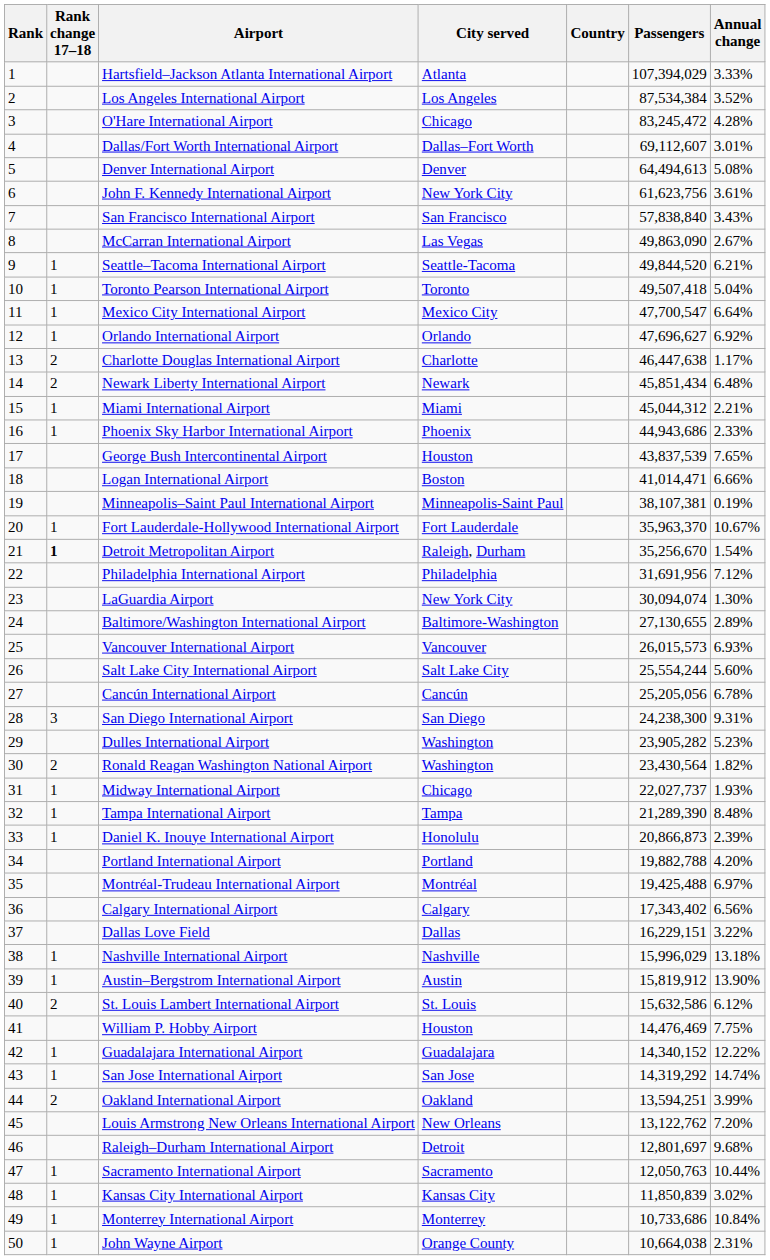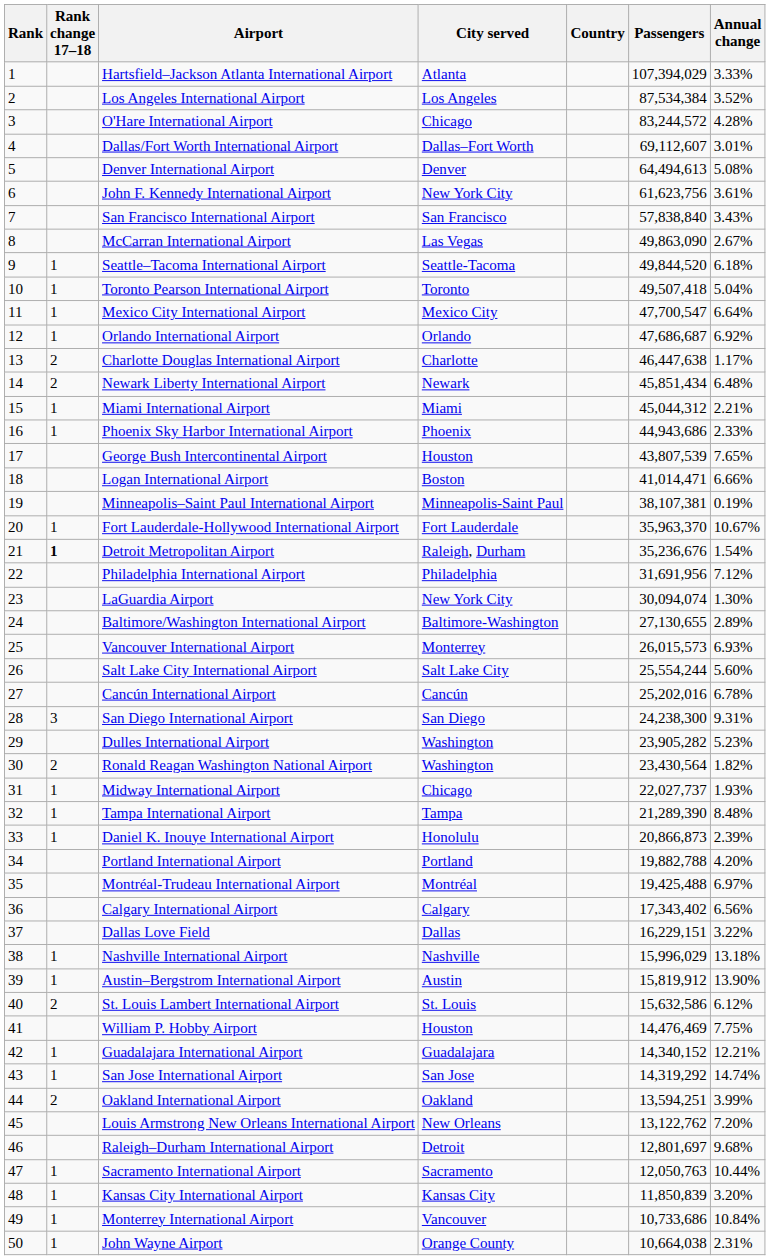O'Hare International Airport | Passengers: 83,245,472 -> 83,244,572
Seattle–Tacoma International Airport | Annual change: 6.21% -> 6.18%
Orlando International Airport | Passengers: 47,696,627 -> 47,686,687
George Bush Intercontinental Airport | Passengers: 43,837,539 -> 43,807,539
Detroit Metropolitan Airport | Passengers: 35,256,670 -> 35,236,676
Vancouver International Airport | City served: Vancouver -> Monterrey
Cancún International Airport | Passengers: 25,205,056 -> 25,202,016
Guadalajara International Airport | Annual change: 12.22% -> 12.21%
Kansas City International Airport | Annual change: 3.02% -> 3.20%
Monterrey International Airport | City served: Monterrey -> Vancouver
